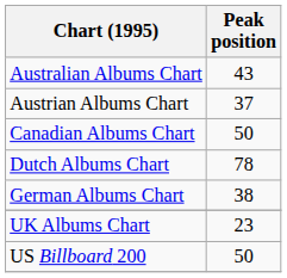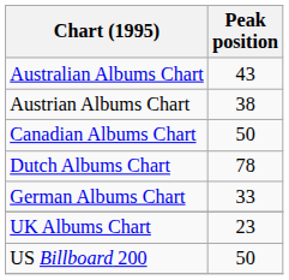Austrian Albums Chart | Peak position: 37 -> 38
German Albums Chart | Peak position: 38 -> 33
